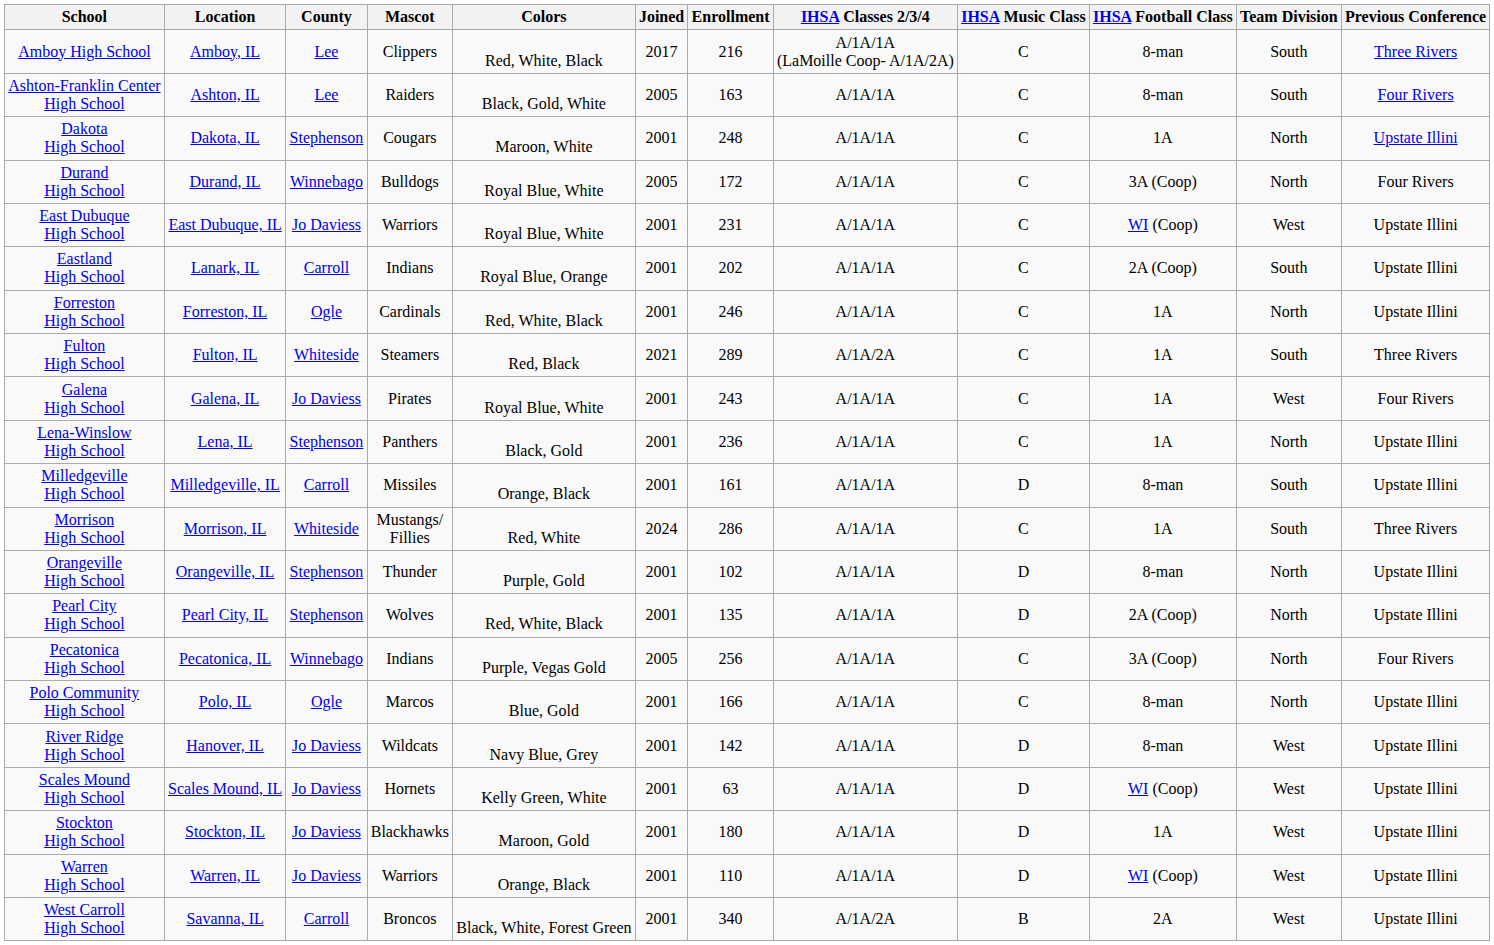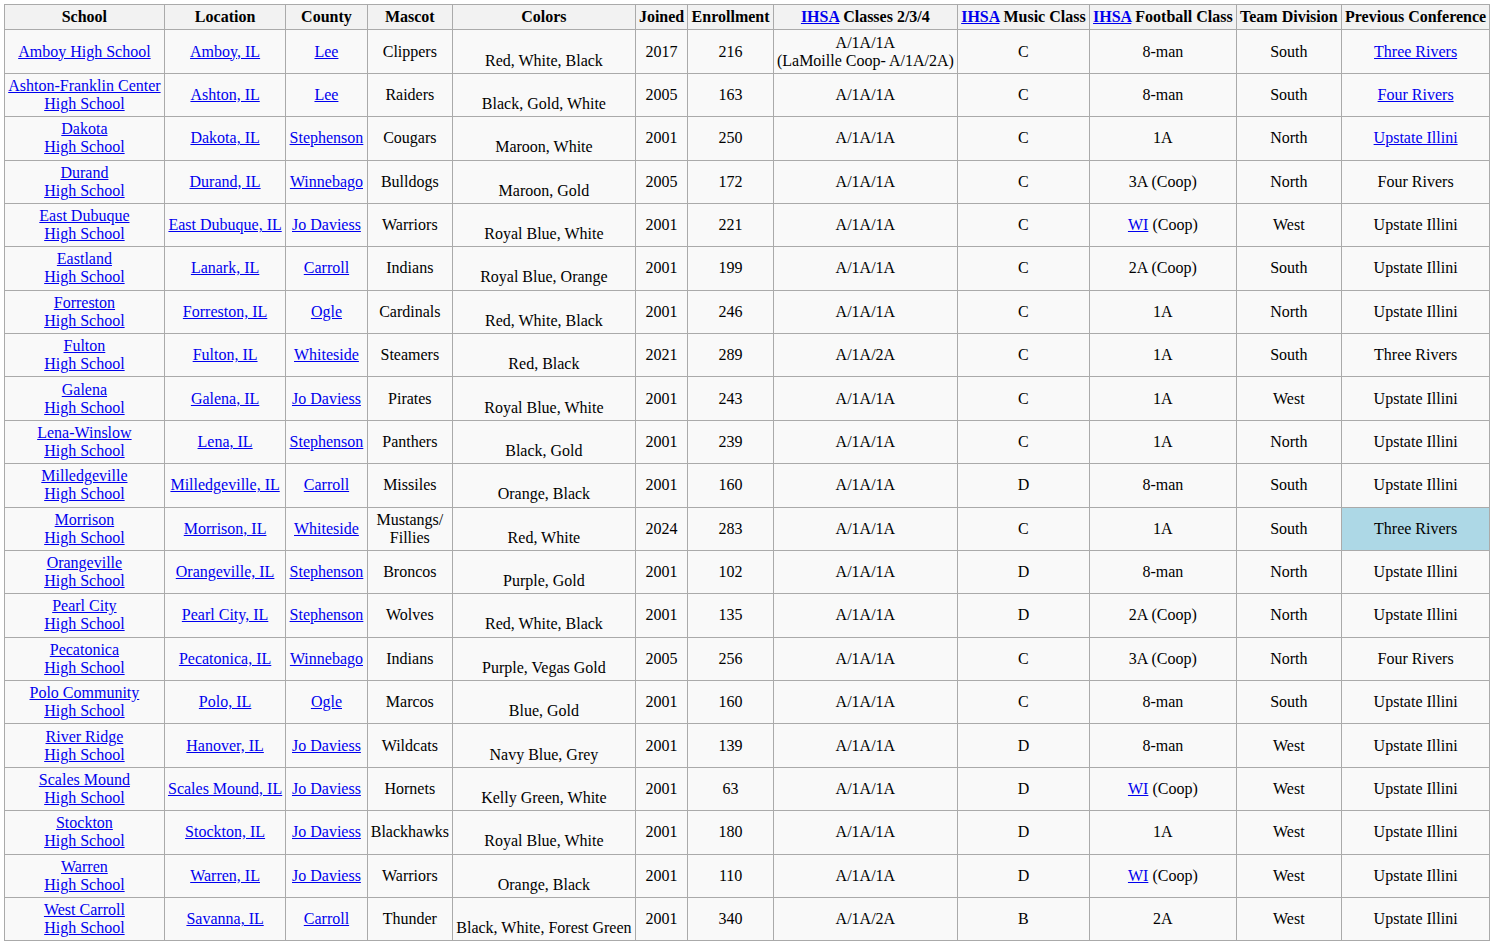Dakota High School | Enrollment: 248 -> 250
Durand High School | Colors: Royal Blue, White -> Maroon, Gold
East Dubuque High School | Enrollment: 231 -> 221
Eastland High School | Enrollment: 202 -> 199
Galena High School | Previous Conference: Four Rivers -> Upstate Illini
Lena-Winslow High School | Enrollment: 236 -> 239
Milledgeville High School | Enrollment: 161 -> 160
Morrison High School | Enrollment: 286 -> 283
Morrison High School | Previous Conference: no background -> lightblue background
Orangeville High School | Mascot: Thunder -> Broncos
Polo Community High School | Enrollment: 166 -> 160
Polo Community High School | Team Division: North -> South
River Ridge High School | Enrollment: 142 -> 139
Stockton High School | Colors: Maroon, Gold -> Royal Blue, White
West Carroll High School | Mascot: Broncos -> Thunder
